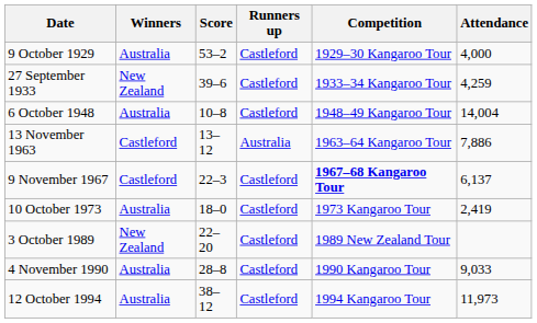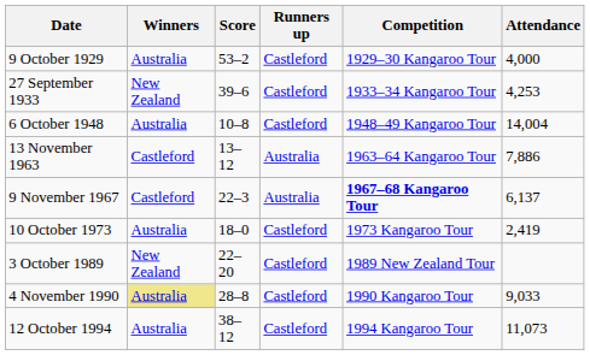27 September 1933 | Attendance: 4,259 -> 4,253
9 November 1967 | Runners up: Castleford -> Australia
4 November 1990 | Winners: no background -> khaki background
12 October 1994 | Attendance: 11,973 -> 11,073
